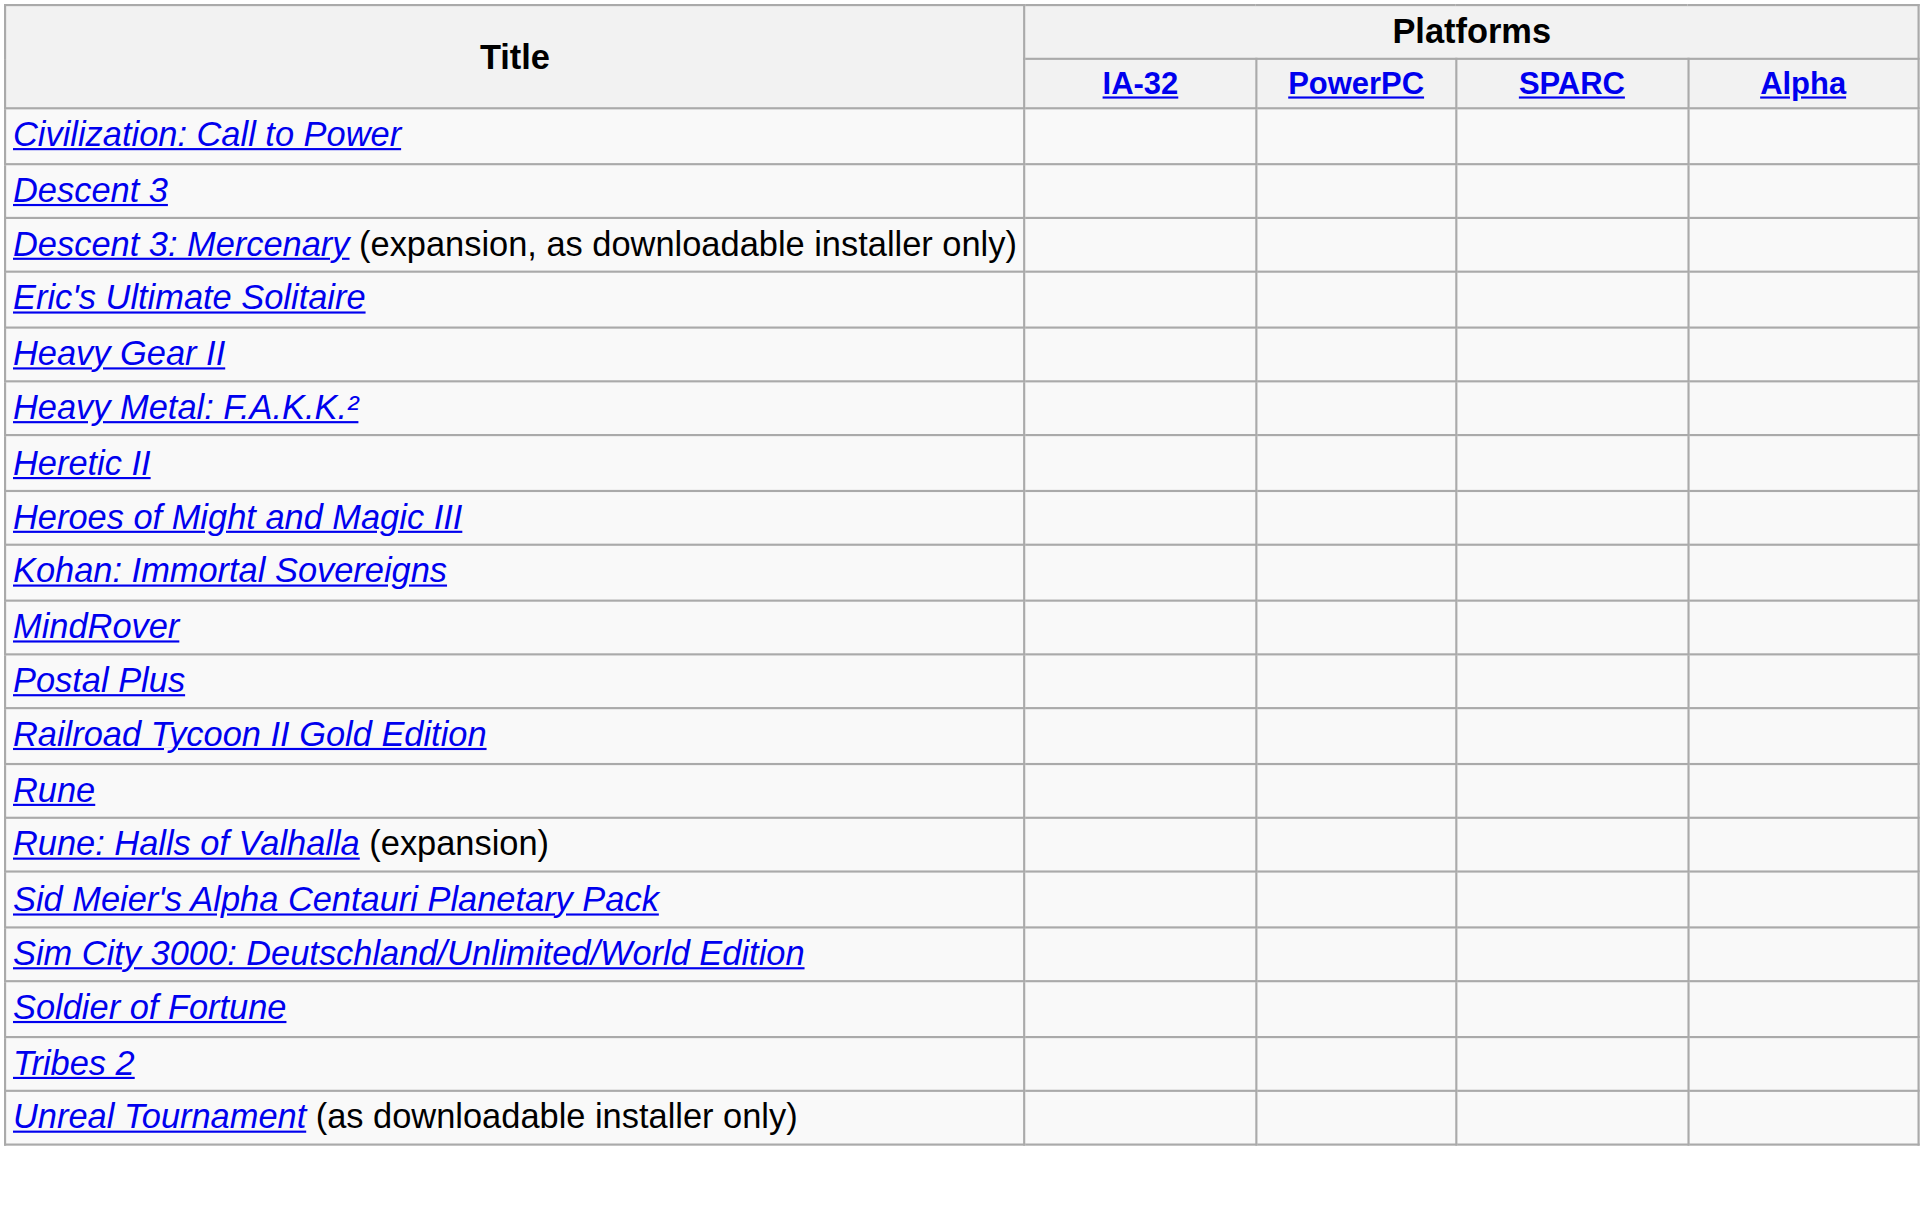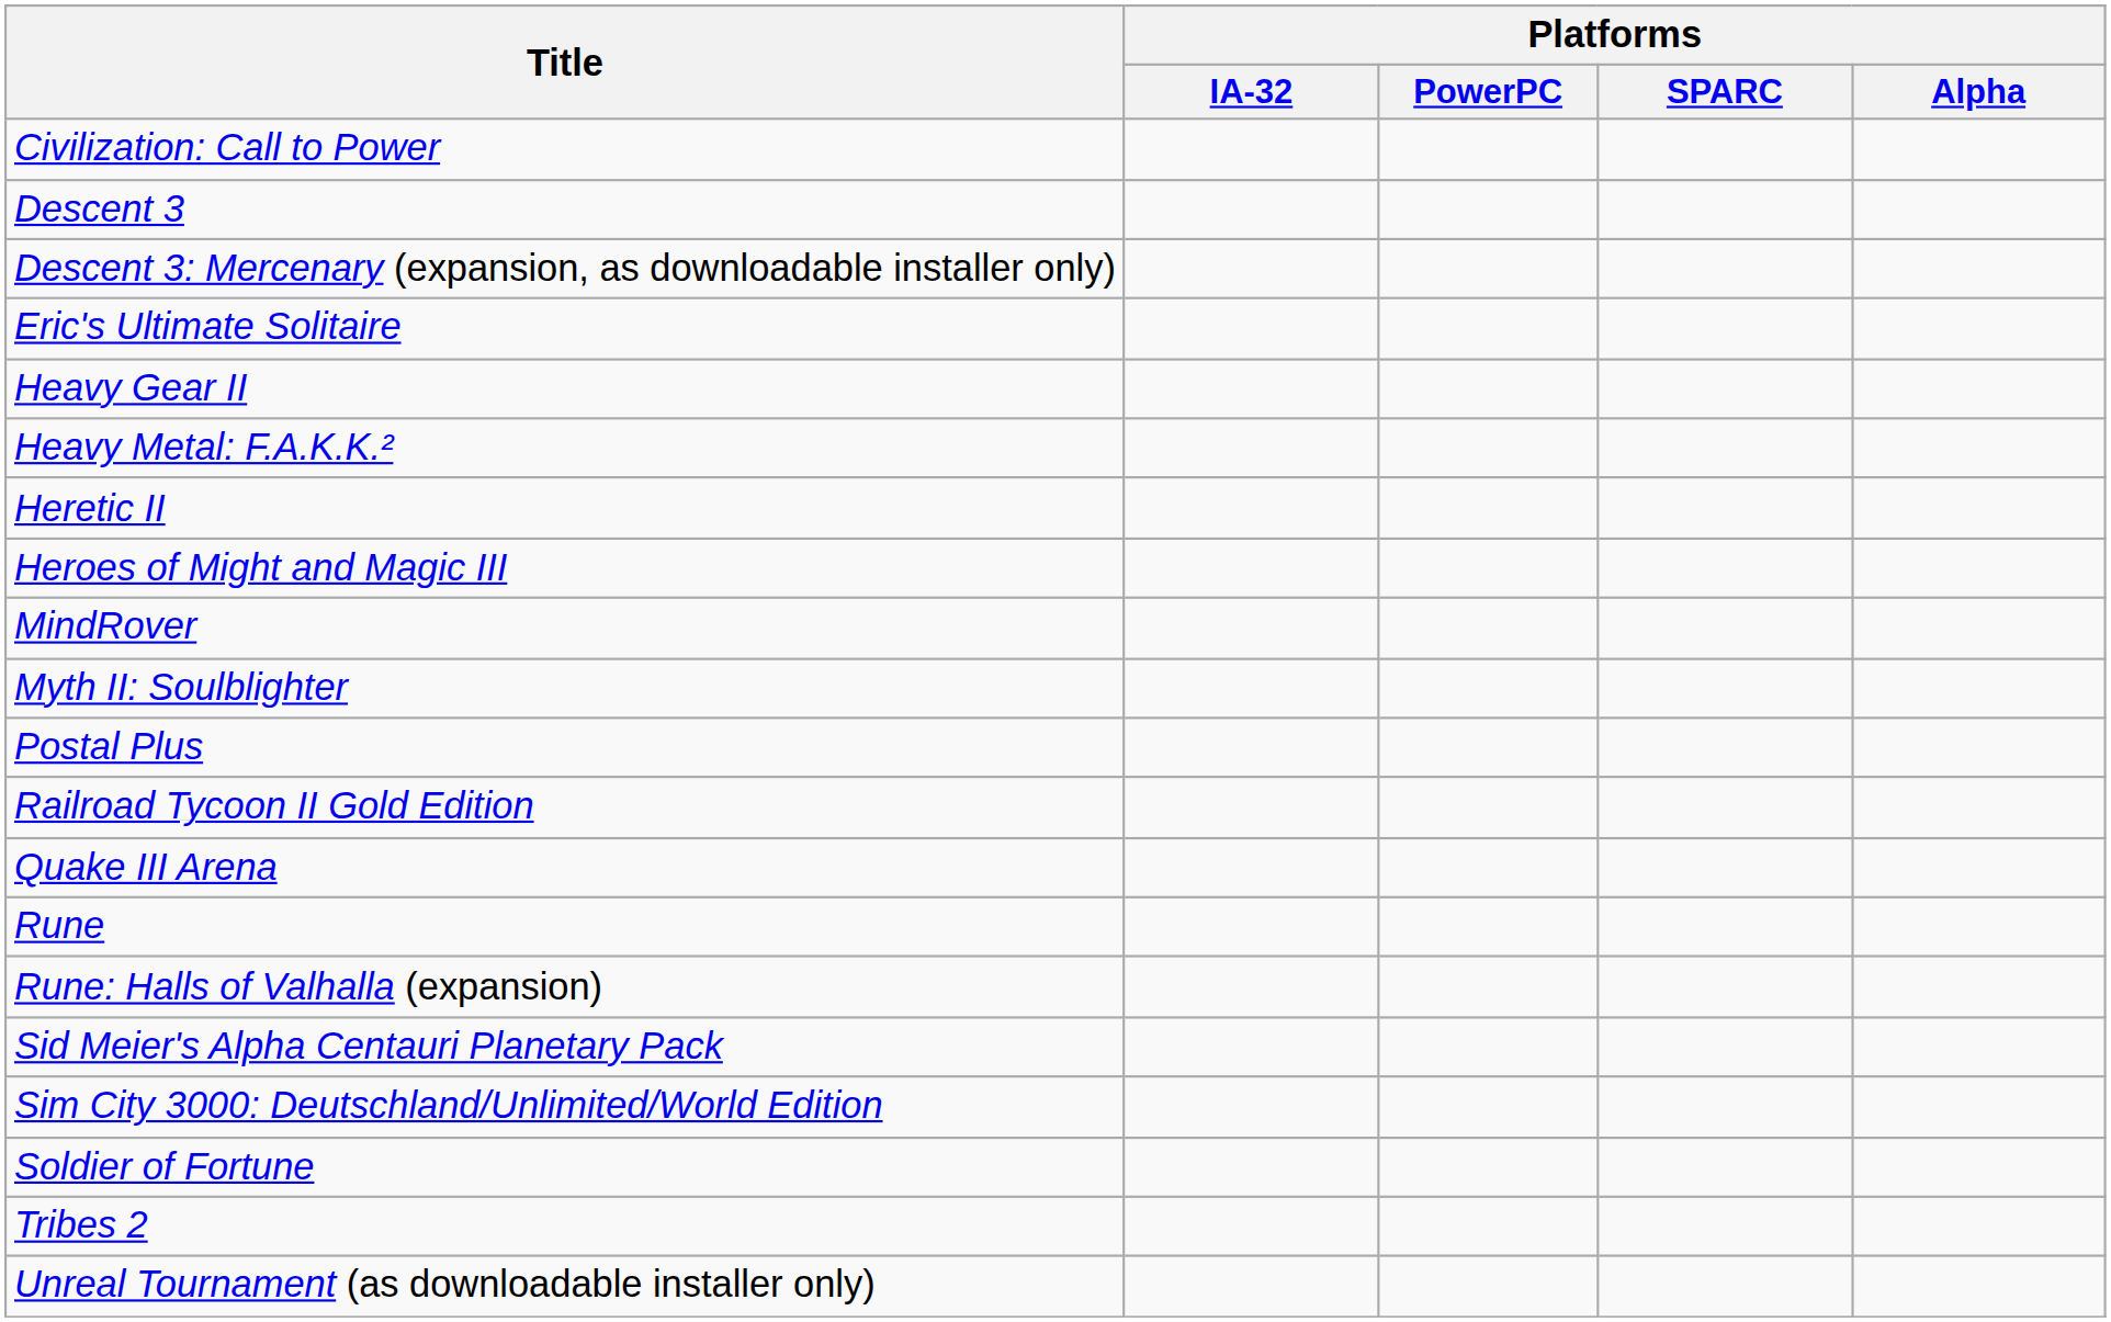- row: Kohan: Immortal Sovereigns
+ row: Myth II: Soulblighter
+ row: Quake III Arena
